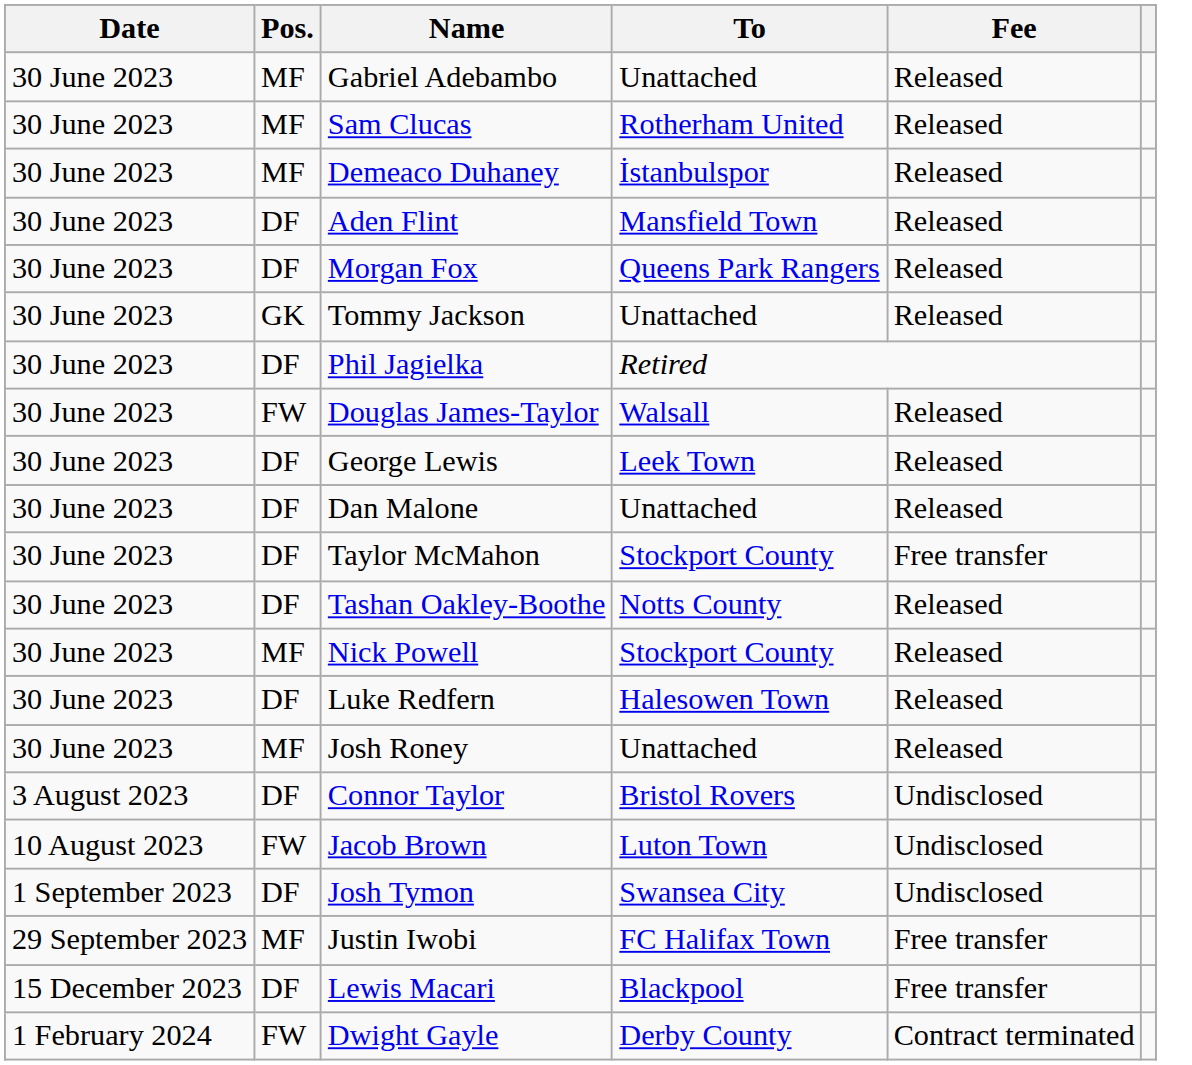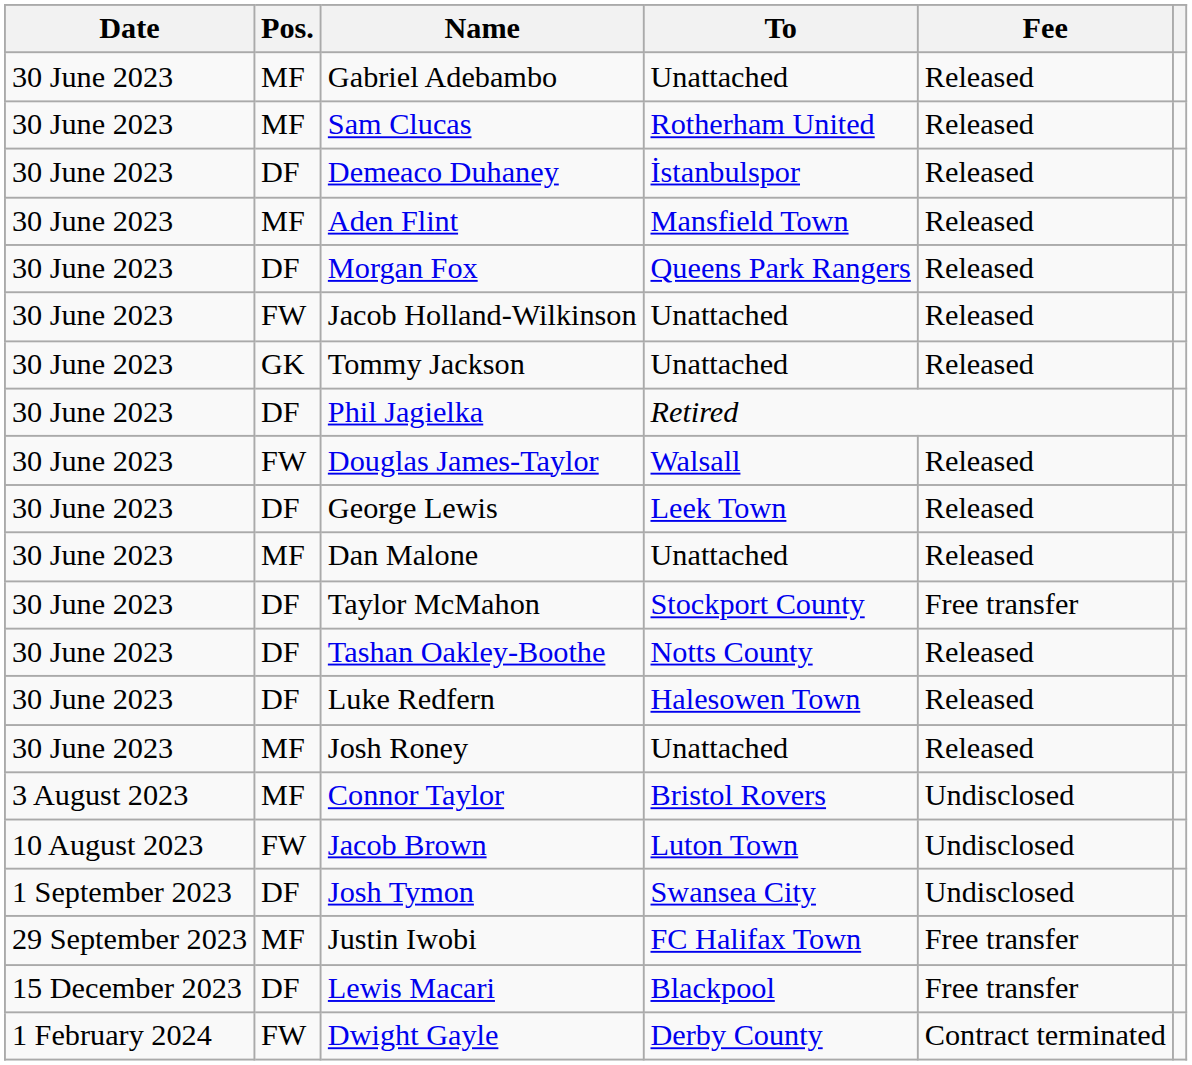Demeaco Duhaney | Pos.: MF -> DF
Aden Flint | Pos.: DF -> MF
+ row: 30 June 2023 | FW | Jacob Holland-Wilkinson | Unattached | Released
Dan Malone | Pos.: DF -> MF
- row: 30 June 2023 | MF | Nick Powell | Stockport County | Released
Connor Taylor | Pos.: DF -> MF
